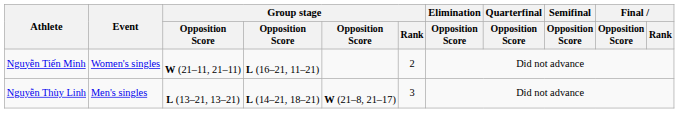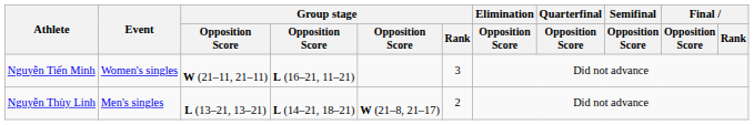Nguyễn Tiến Minh | Group stage / Rank: 2 -> 3
Nguyễn Thùy Linh | Group stage / Rank: 3 -> 2
